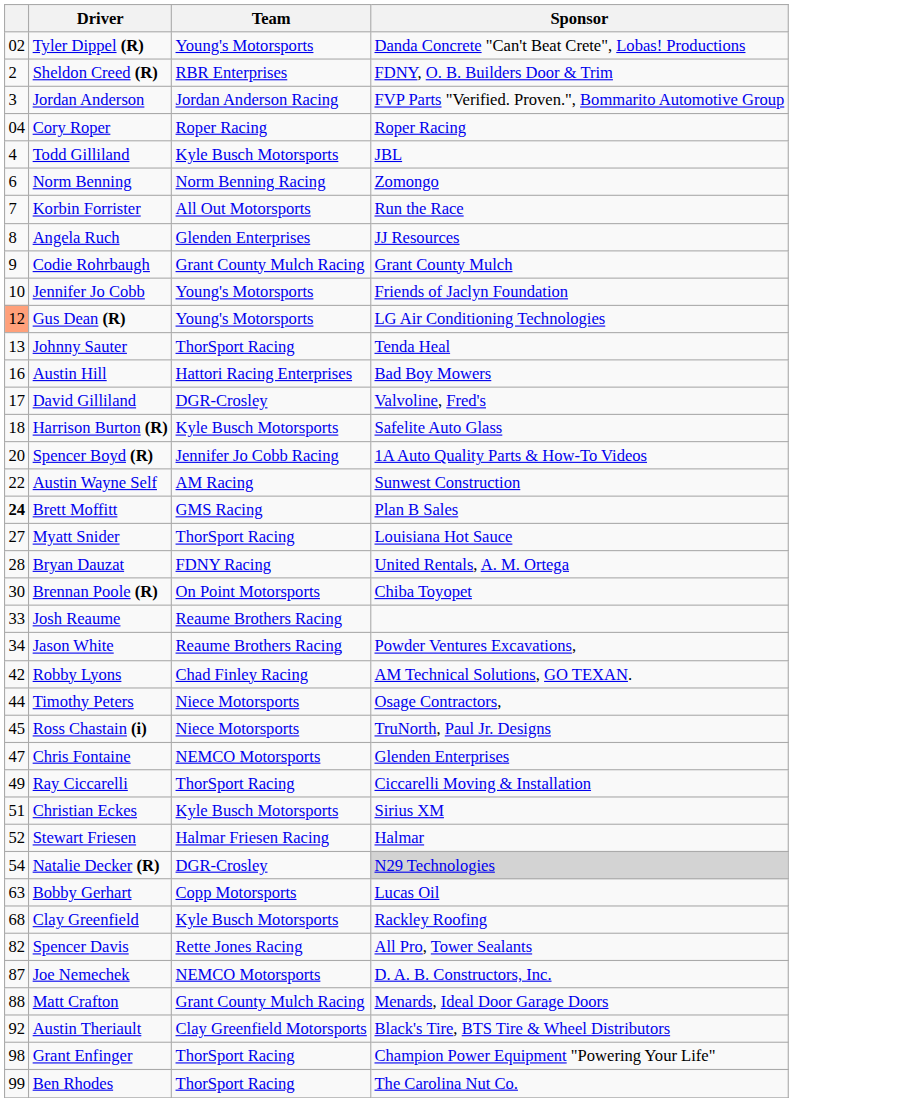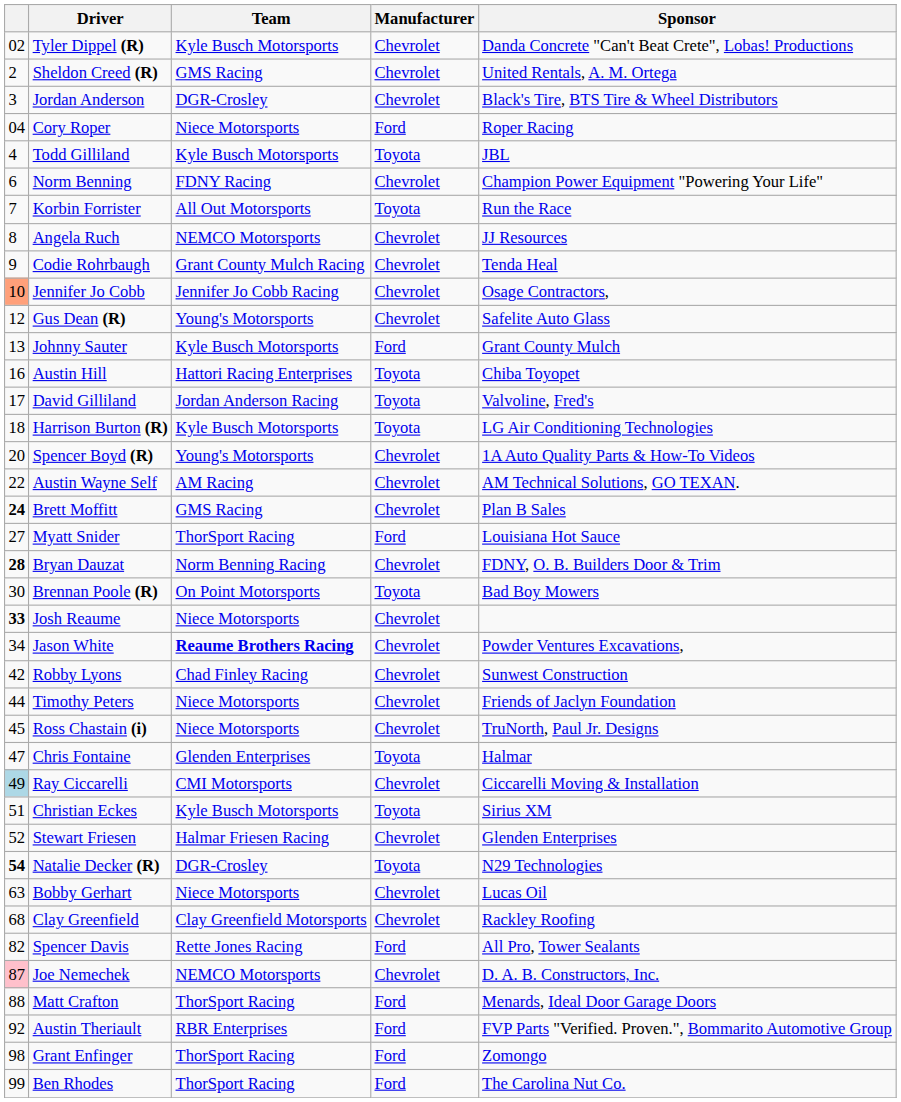+ column: Manufacturer | Chevrolet | Chevrolet | Chevrolet | Ford | Toyota | Chevrolet | Toyota | Chevrolet | Chevrolet | Chevrolet | Chevrolet | Ford | Toyota | Toyota | Toyota | Chevrolet | Chevrolet | Chevrolet | Ford | Chevrolet | Toyota | Chevrolet | Chevrolet | Chevrolet | Chevrolet | Chevrolet | Toyota | Chevrolet | Toyota | Chevrolet | Toyota | Chevrolet | Chevrolet | Ford | Chevrolet | Ford | Ford | Ford | Ford
Tyler Dippel (R) | Team: Young's Motorsports -> Kyle Busch Motorsports
Sheldon Creed (R) | Team: RBR Enterprises -> GMS Racing
Sheldon Creed (R) | Sponsor: FDNY, O. B. Builders Door & Trim -> United Rentals, A. M. Ortega
Jordan Anderson | Team: Jordan Anderson Racing -> DGR-Crosley
Jordan Anderson | Sponsor: FVP Parts "Verified. Proven.", Bommarito Automotive Group -> Black's Tire, BTS Tire & Wheel Distributors
Cory Roper | Team: Roper Racing -> Niece Motorsports
Norm Benning | Team: Norm Benning Racing -> FDNY Racing
Norm Benning | Sponsor: Zomongo -> Champion Power Equipment "Powering Your Life"
Angela Ruch | Team: Glenden Enterprises -> NEMCO Motorsports
Codie Rohrbaugh | Sponsor: Grant County Mulch -> Tenda Heal
Jennifer Jo Cobb | column 1: no background -> lightsalmon background
Jennifer Jo Cobb | Team: Young's Motorsports -> Jennifer Jo Cobb Racing
Jennifer Jo Cobb | Sponsor: Friends of Jaclyn Foundation -> Osage Contractors,
Gus Dean (R) | column 1: lightsalmon background -> no background
Gus Dean (R) | Sponsor: LG Air Conditioning Technologies -> Safelite Auto Glass
Johnny Sauter | Team: ThorSport Racing -> Kyle Busch Motorsports
Johnny Sauter | Sponsor: Tenda Heal -> Grant County Mulch
Austin Hill | Sponsor: Bad Boy Mowers -> Chiba Toyopet
David Gilliland | Team: DGR-Crosley -> Jordan Anderson Racing
Harrison Burton (R) | Sponsor: Safelite Auto Glass -> LG Air Conditioning Technologies
Spencer Boyd (R) | Team: Jennifer Jo Cobb Racing -> Young's Motorsports
Austin Wayne Self | Sponsor: Sunwest Construction -> AM Technical Solutions, GO TEXAN.
Bryan Dauzat | column 1: normal -> bold
Bryan Dauzat | Team: FDNY Racing -> Norm Benning Racing
Bryan Dauzat | Sponsor: United Rentals, A. M. Ortega -> FDNY, O. B. Builders Door & Trim
Brennan Poole (R) | Sponsor: Chiba Toyopet -> Bad Boy Mowers
Josh Reaume | column 1: normal -> bold
Josh Reaume | Team: Reaume Brothers Racing -> Niece Motorsports
Jason White | Team: normal -> bold
Robby Lyons | Sponsor: AM Technical Solutions, GO TEXAN. -> Sunwest Construction
Timothy Peters | Sponsor: Osage Contractors, -> Friends of Jaclyn Foundation
Chris Fontaine | Team: NEMCO Motorsports -> Glenden Enterprises
Chris Fontaine | Sponsor: Glenden Enterprises -> Halmar
Ray Ciccarelli | column 1: no background -> lightblue background
Ray Ciccarelli | Team: ThorSport Racing -> CMI Motorsports
Stewart Friesen | Sponsor: Halmar -> Glenden Enterprises
Natalie Decker (R) | column 1: normal -> bold
Natalie Decker (R) | Sponsor: lightgrey background -> no background
Bobby Gerhart | Team: Copp Motorsports -> Niece Motorsports
Clay Greenfield | Team: Kyle Busch Motorsports -> Clay Greenfield Motorsports
Joe Nemechek | column 1: no background -> pink background
Matt Crafton | Team: Grant County Mulch Racing -> ThorSport Racing
Austin Theriault | Team: Clay Greenfield Motorsports -> RBR Enterprises
Austin Theriault | Sponsor: Black's Tire, BTS Tire & Wheel Distributors -> FVP Parts "Verified. Proven.", Bommarito Automotive Group
Grant Enfinger | Sponsor: Champion Power Equipment "Powering Your Life" -> Zomongo
